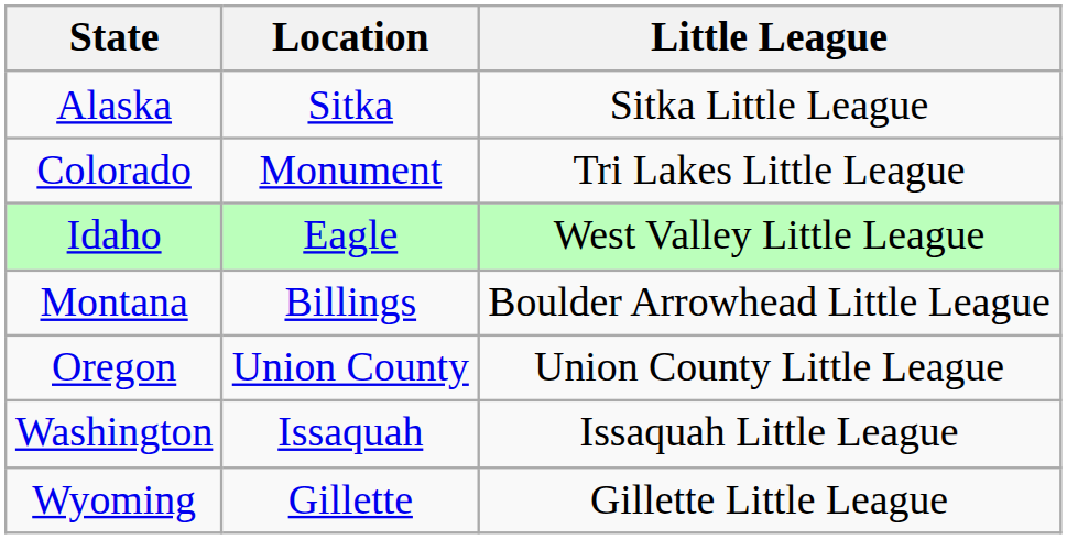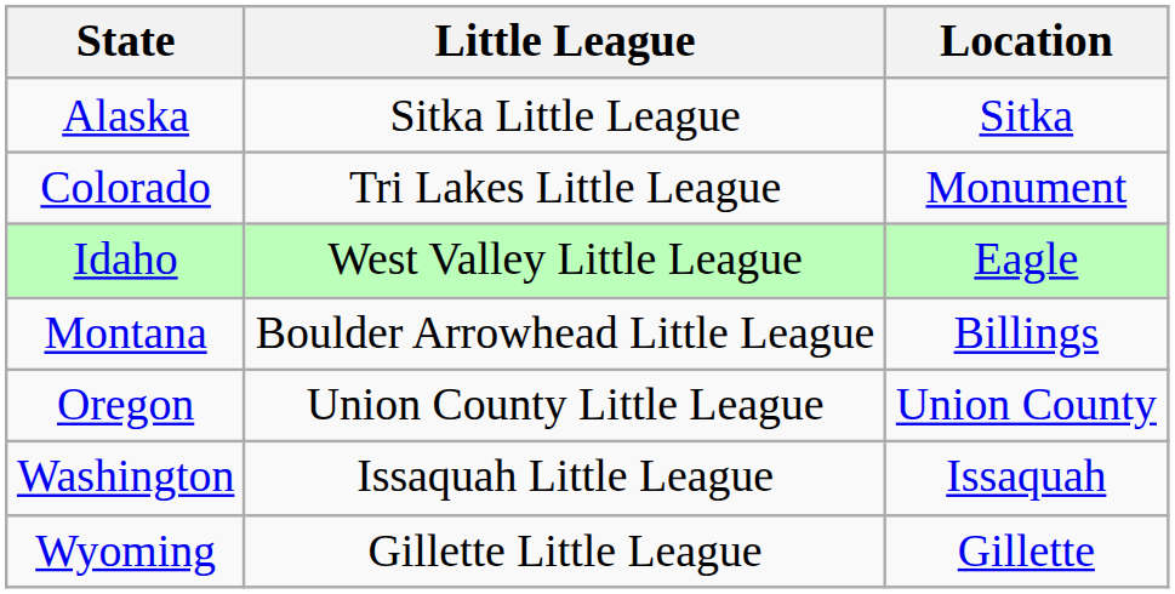columns swapped: Location <-> Little League
